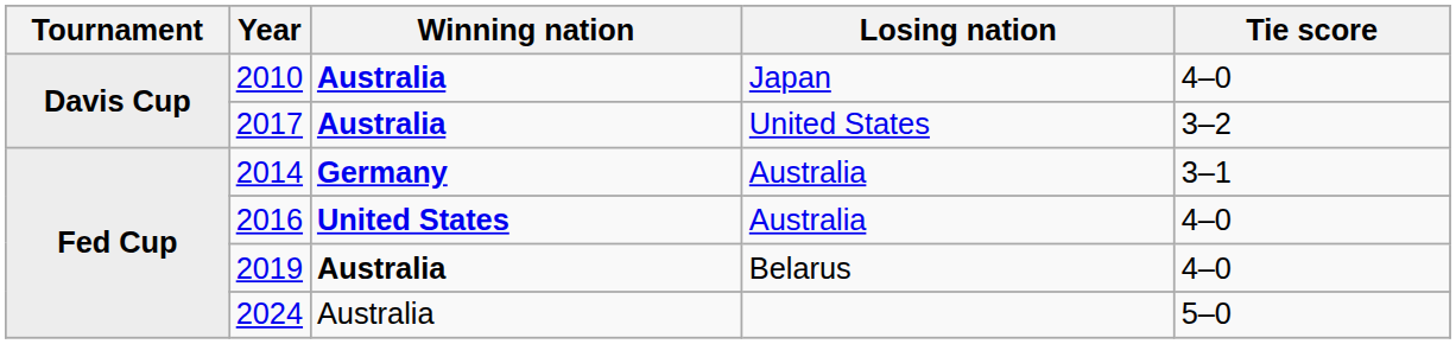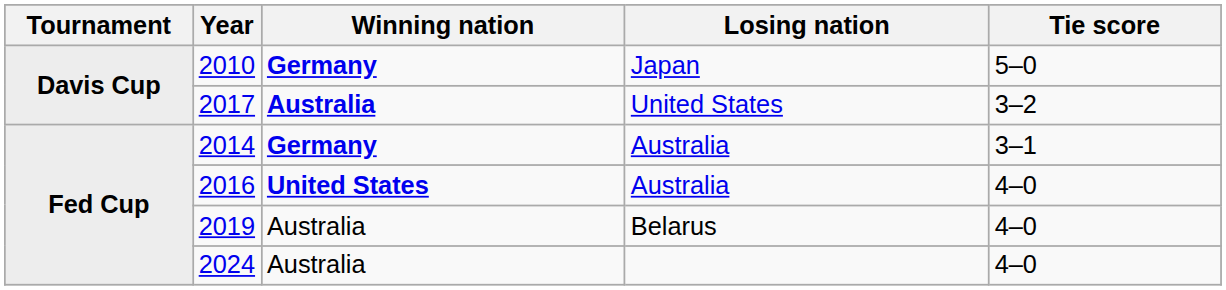2010 | Winning nation: Australia -> Germany
2010 | Tie score: 4–0 -> 5–0
2019 | Winning nation: bold -> normal
2024 | Tie score: 5–0 -> 4–0
